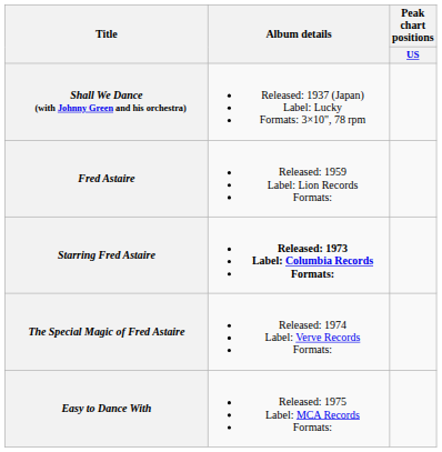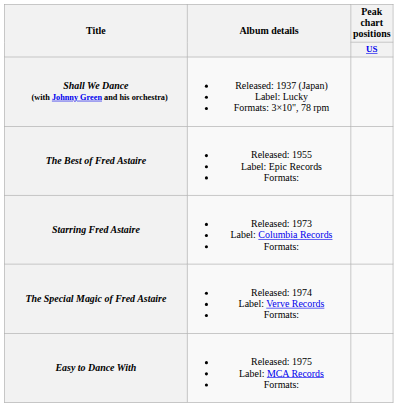+ row: The Best of Fred Astaire | Released: 1955 Label: Epic Records Formats:
- row: Fred Astaire | Released: 1959 Label: Lion Records Formats:
Starring Fred Astaire | Album details: bold -> normal
